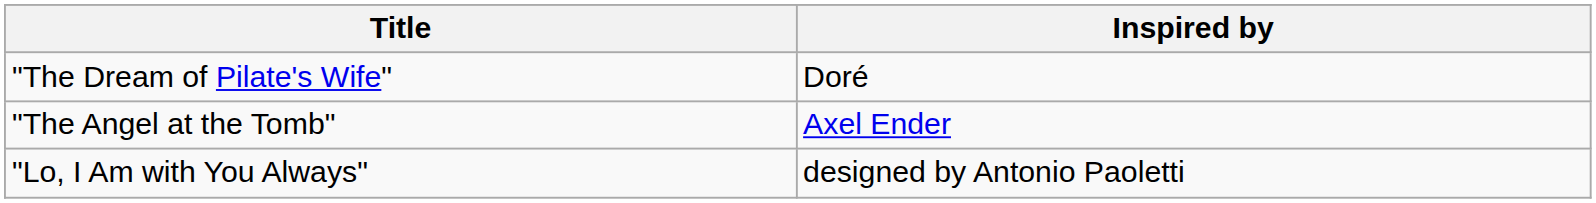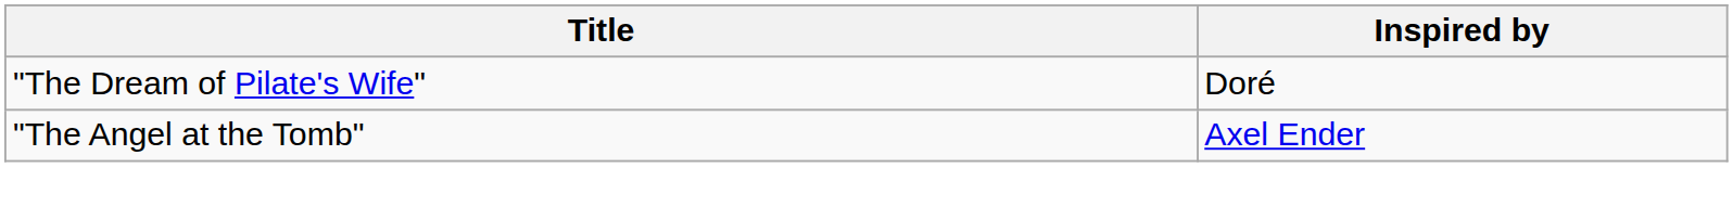- row: "Lo, I Am with You Always" | designed by Antonio Paoletti
